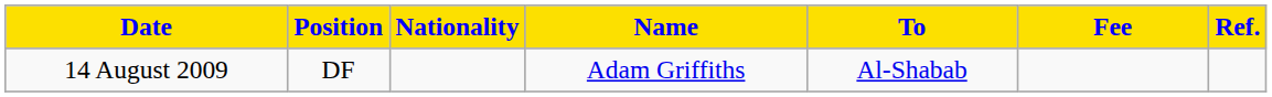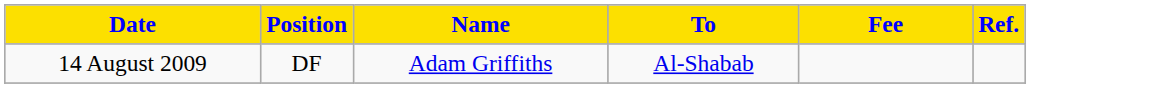- column: Nationality
